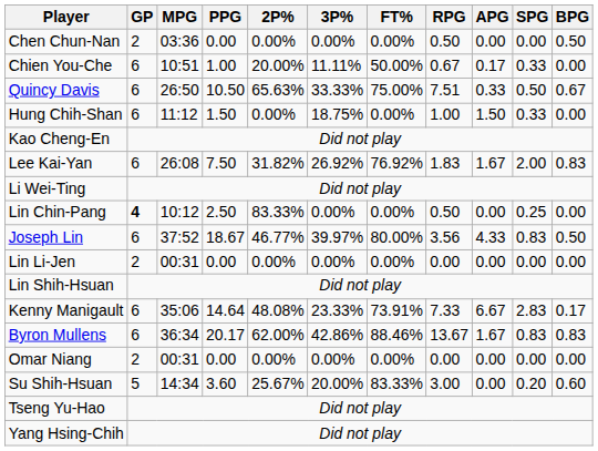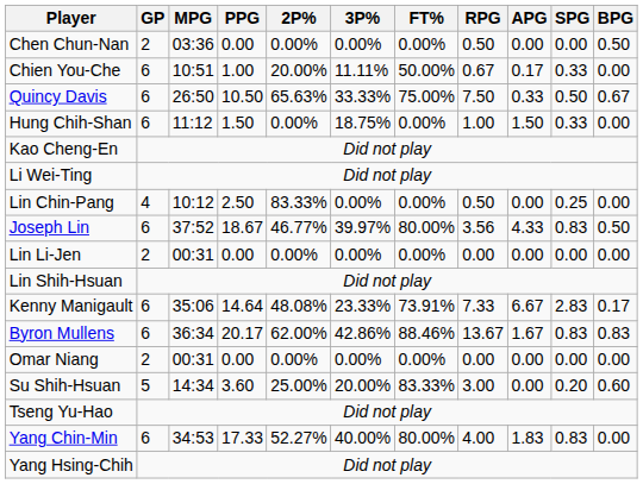Quincy Davis | RPG: 7.51 -> 7.50
- row: Lee Kai-Yan | 6 | 26:08 | 7.50 | 31.82% | 26.92% | 76.92% | 1.83 | 1.67 | 2.00 | 0.83
Lin Chin-Pang | GP: bold -> normal
Su Shih-Hsuan | 2P%: 25.67% -> 25.00%
+ row: Yang Chin-Min | 6 | 34:53 | 17.33 | 52.27% | 40.00% | 80.00% | 4.00 | 1.83 | 0.83 | 0.00
